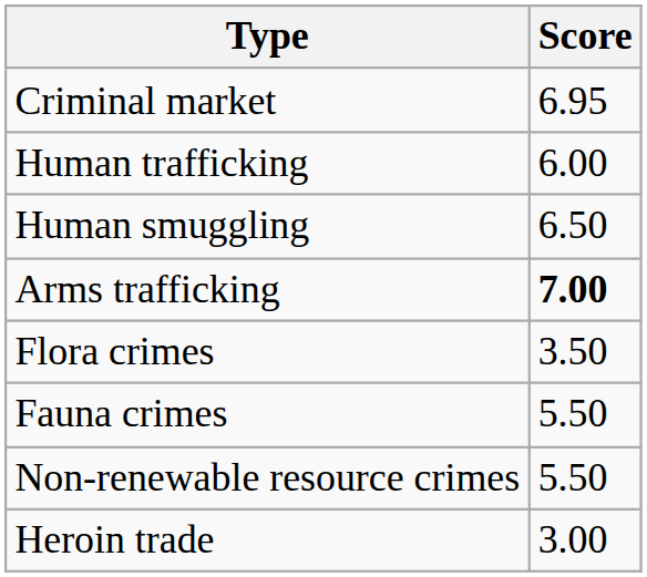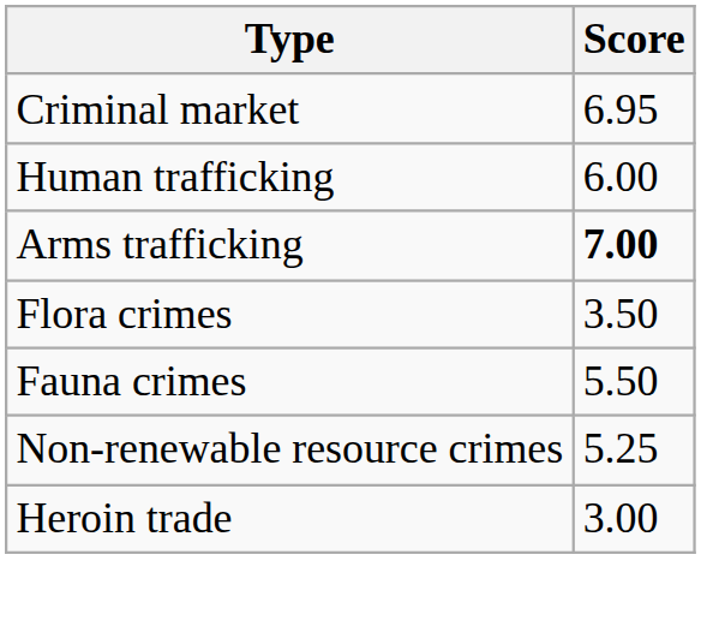- row: Human smuggling | 6.50
Non-renewable resource crimes | Score: 5.50 -> 5.25
